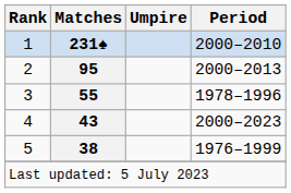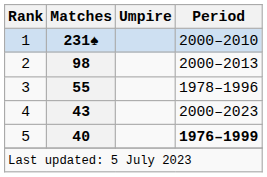2 | Matches: 95 -> 98
5 | Matches: 38 -> 40
5 | Period: normal -> bold
